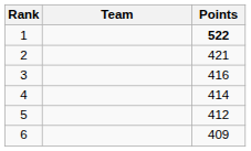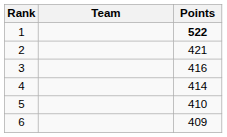5 | Points: 412 -> 410
